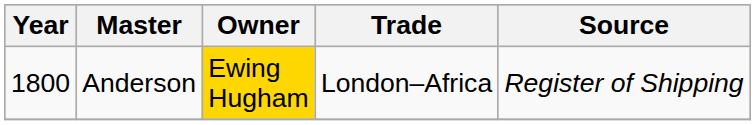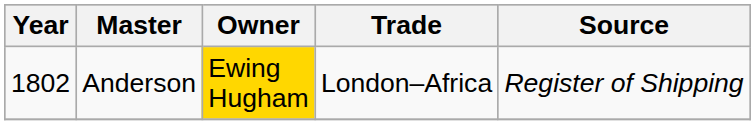Anderson | Year: 1800 -> 1802
